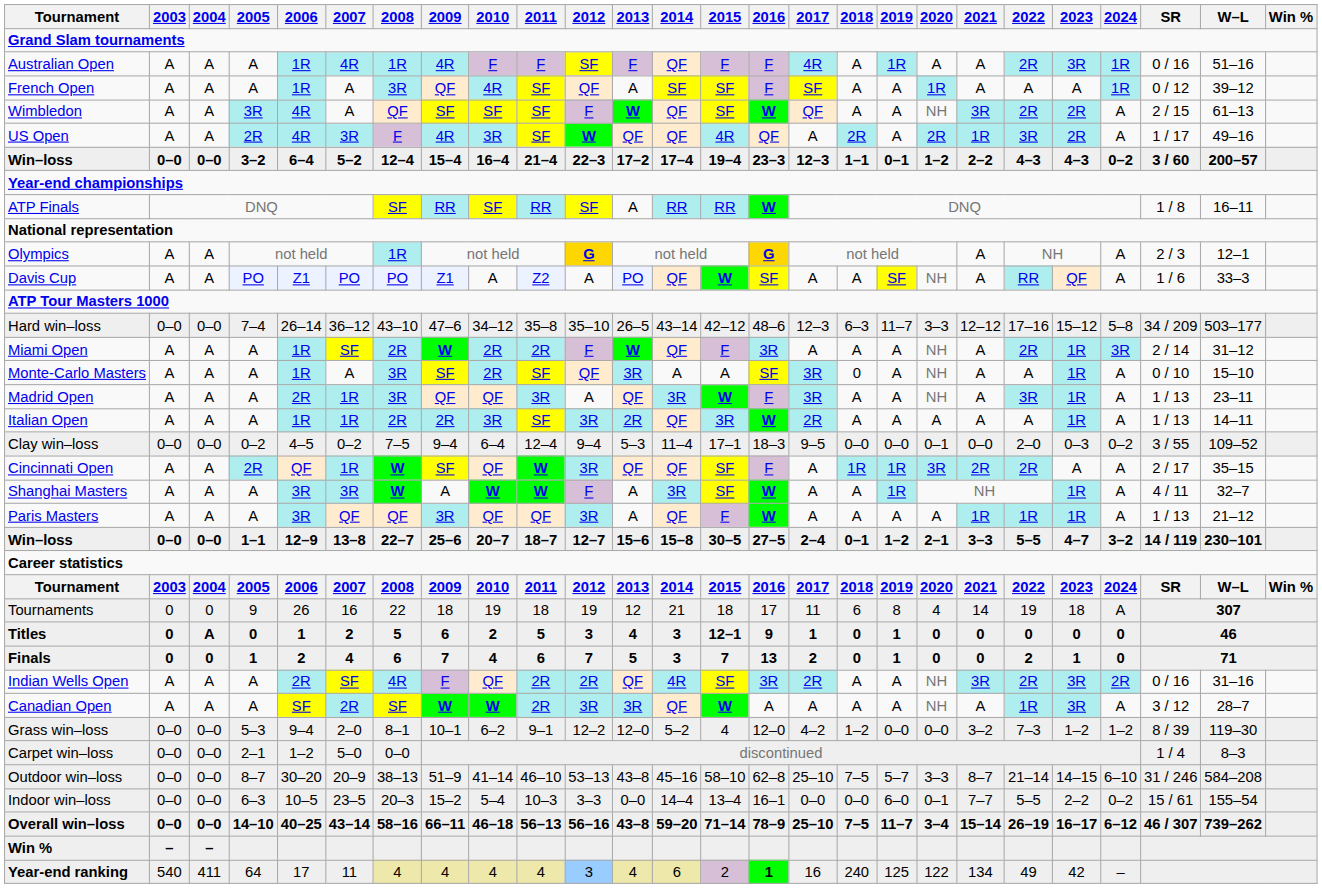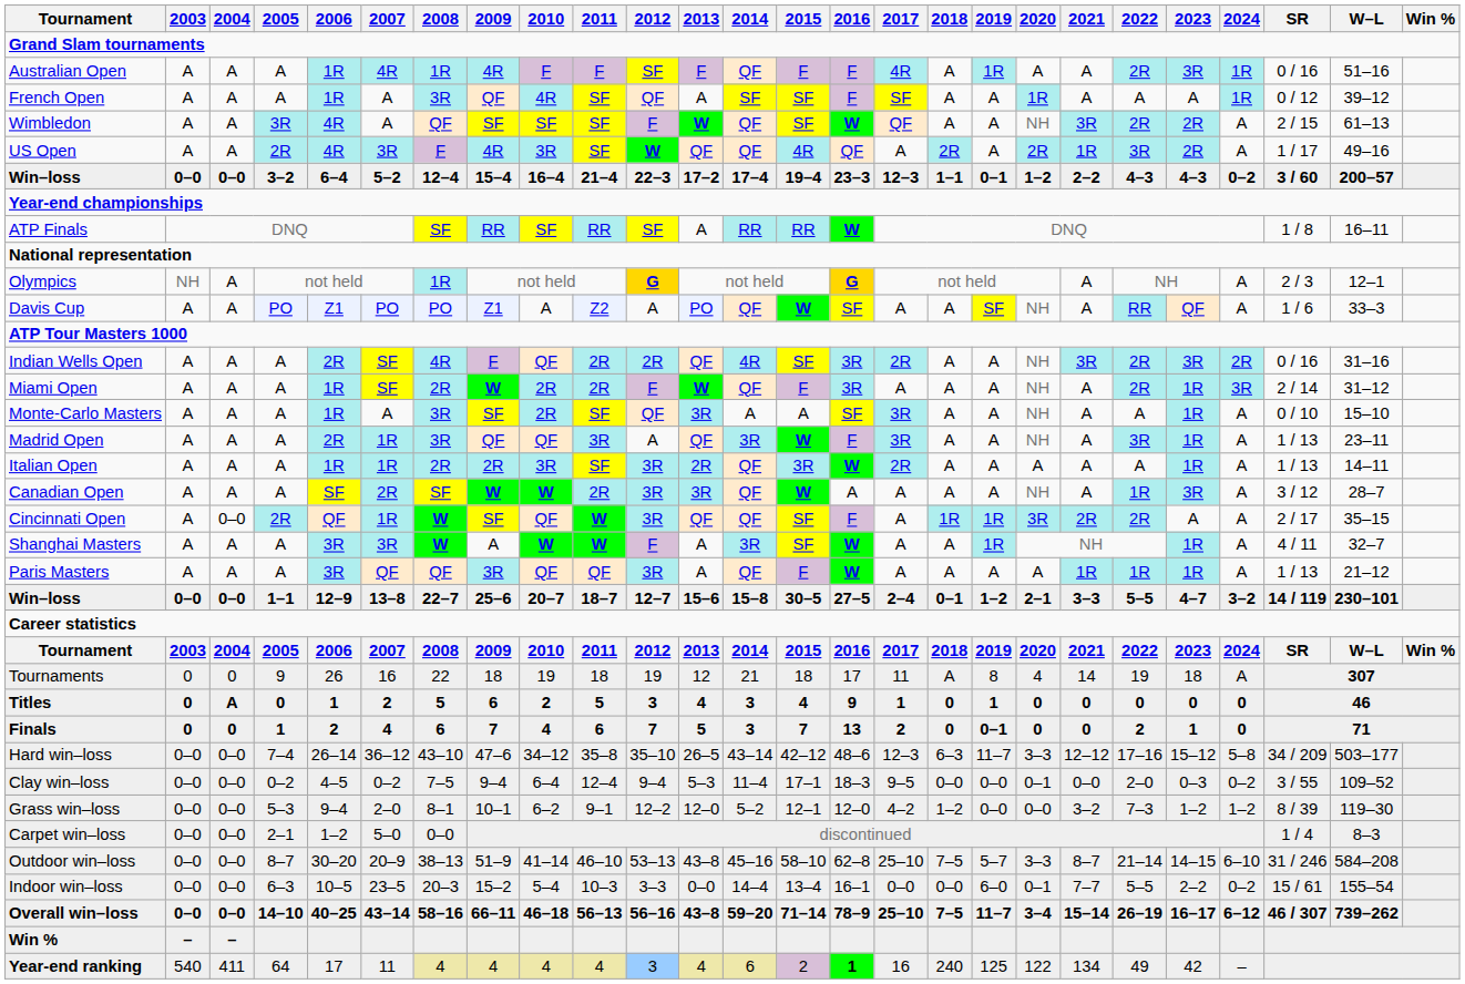Olympics | 2003: A -> NH
rows swapped: Indian Wells Open <-> Hard win–loss
Monte-Carlo Masters | 2018: 0 -> A
rows swapped: Canadian Open <-> Clay win–loss
Cincinnati Open | 2004: A -> 0–0
Tournaments | 2018: 6 -> A
Titles | 2015: 12–1 -> 4
Finals | 2019: 1 -> 0–1
Grass win–loss | 2015: 4 -> 12–1
